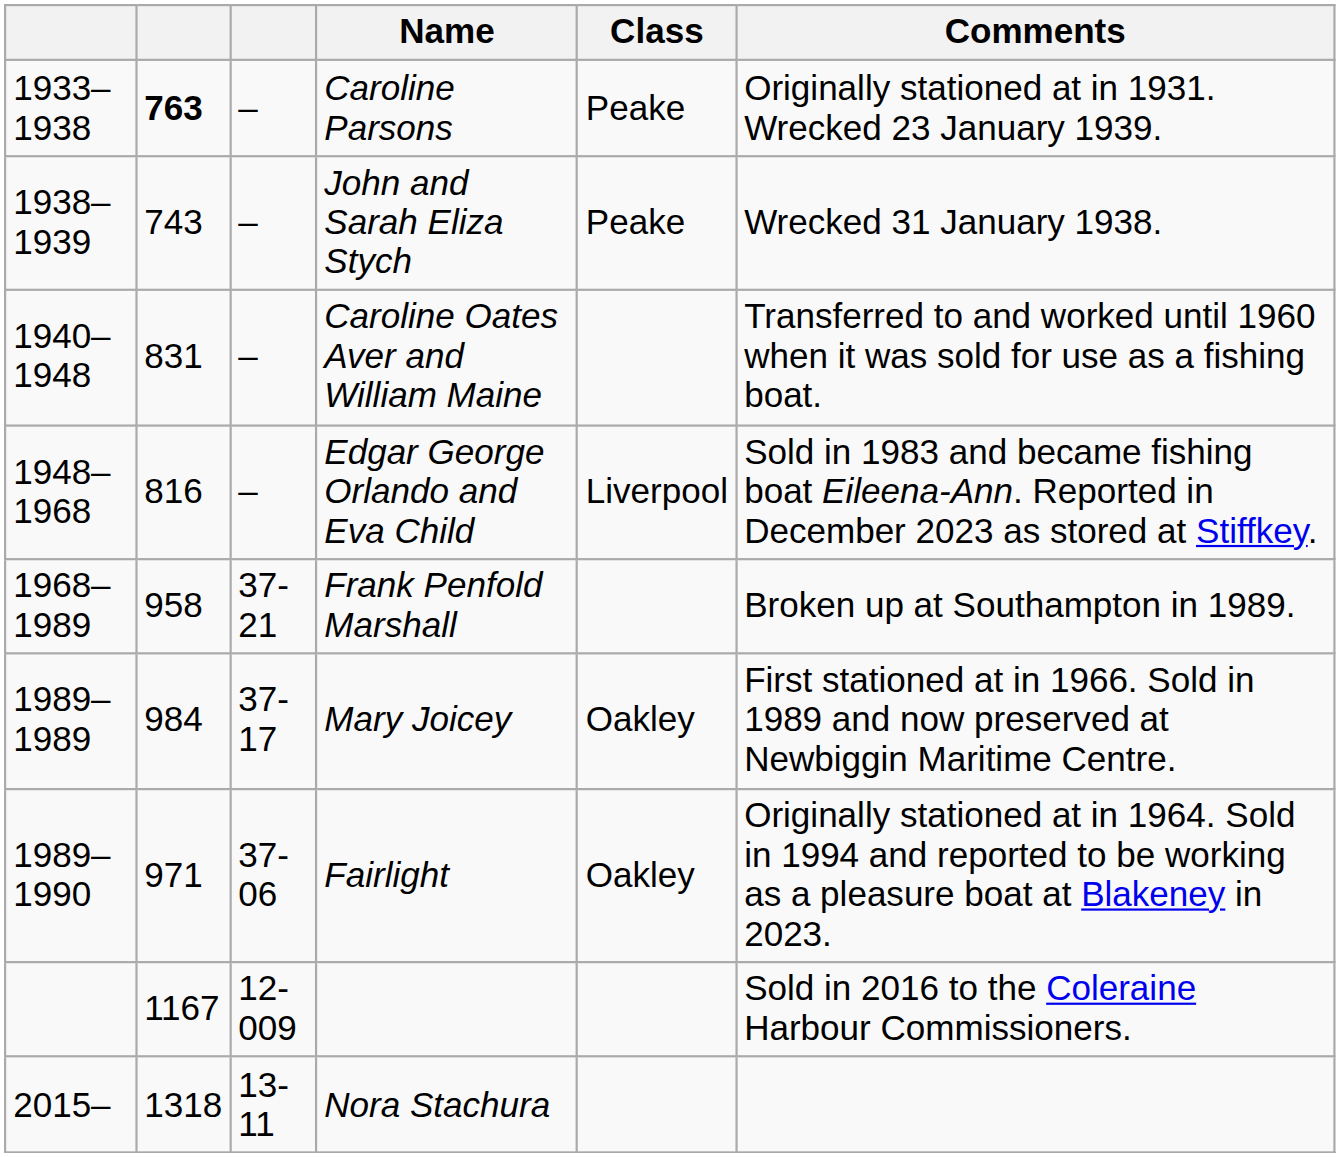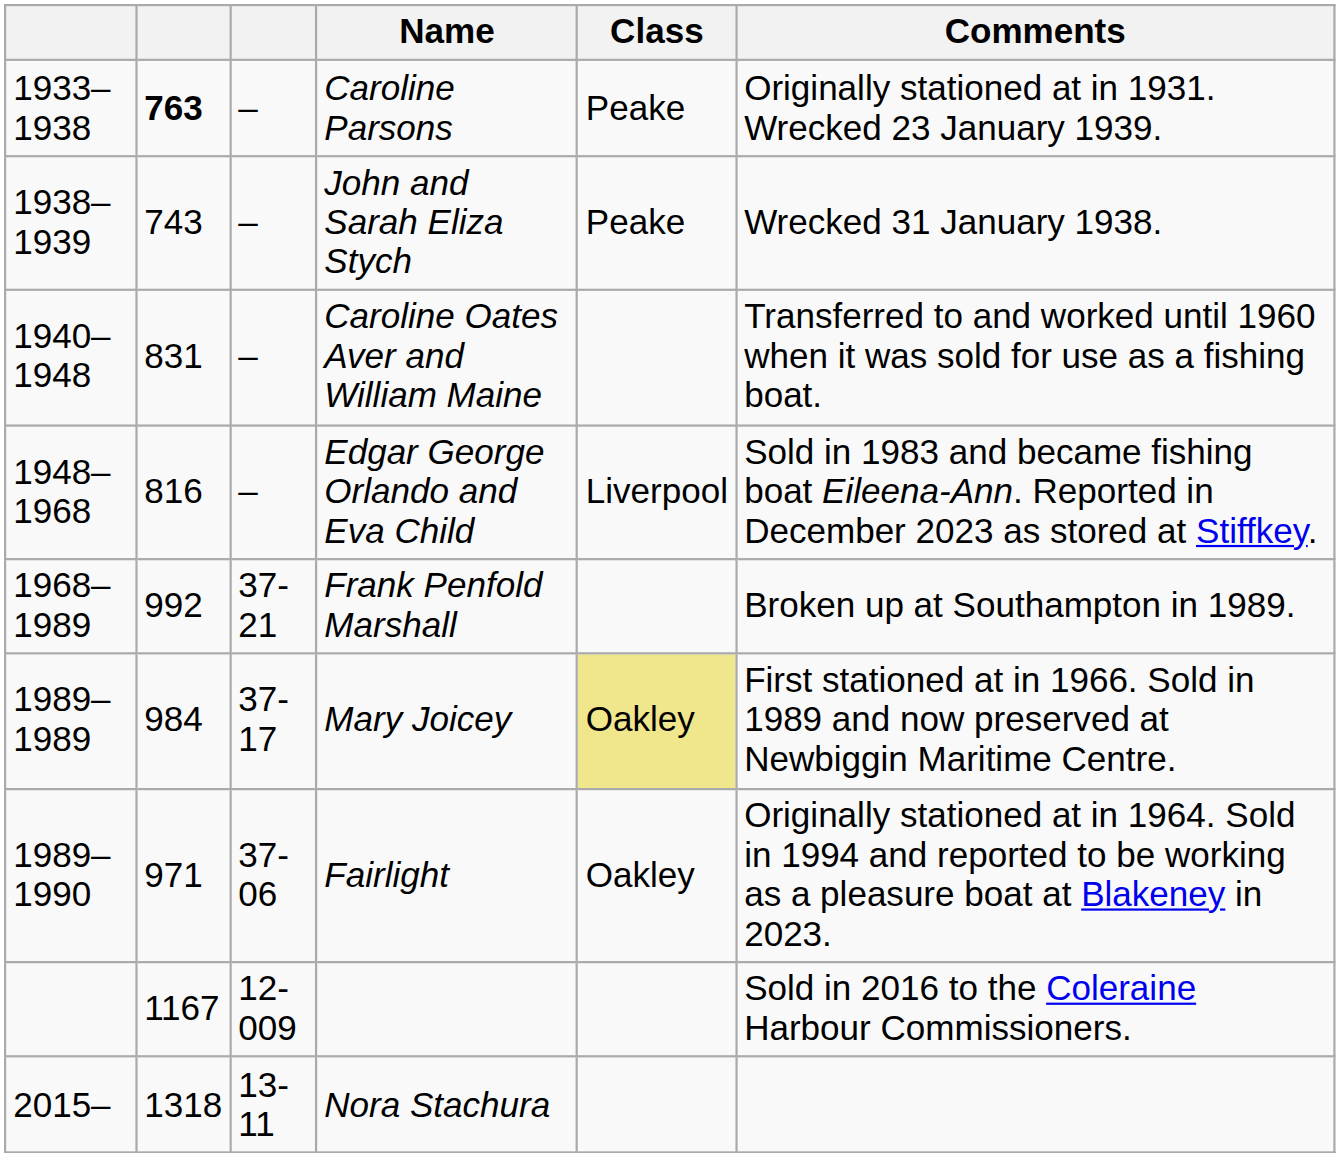Frank Penfold Marshall | column 2: 958 -> 992
Mary Joicey | Class: no background -> khaki background
